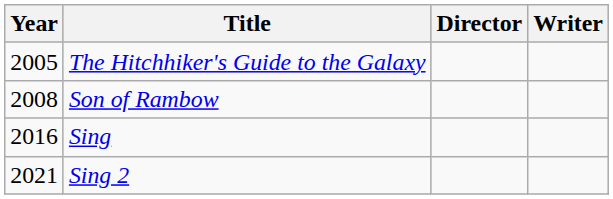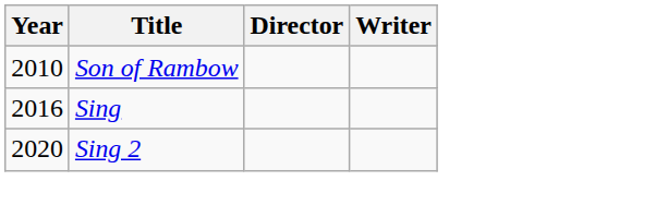- row: 2005 | The Hitchhiker's Guide to the Galaxy
Son of Rambow | Year: 2008 -> 2010
Sing 2 | Year: 2021 -> 2020
